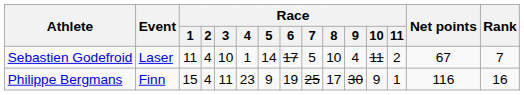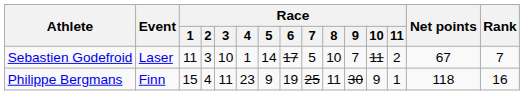Sebastien Godefroid | Race / 2: 4 -> 3
Sebastien Godefroid | Race / 9: 4 -> 7
Philippe Bergmans | Race / 8: 17 -> 11
Philippe Bergmans | Net points: 116 -> 118
